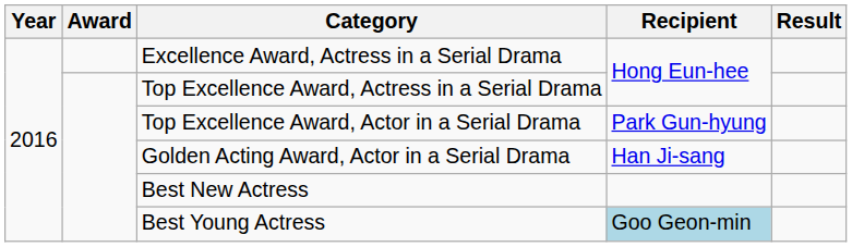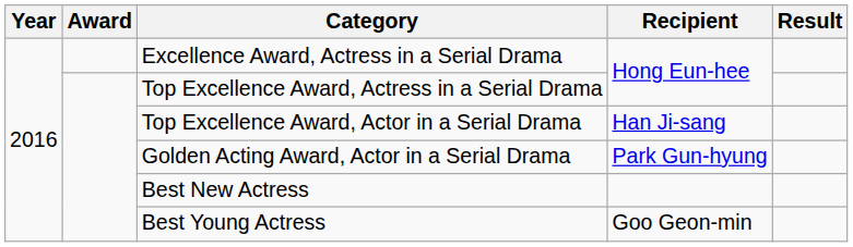Top Excellence Award, Actor in a Serial Drama | Recipient: Park Gun-hyung -> Han Ji-sang
Golden Acting Award, Actor in a Serial Drama | Recipient: Han Ji-sang -> Park Gun-hyung
Best Young Actress | Recipient: lightblue background -> no background
